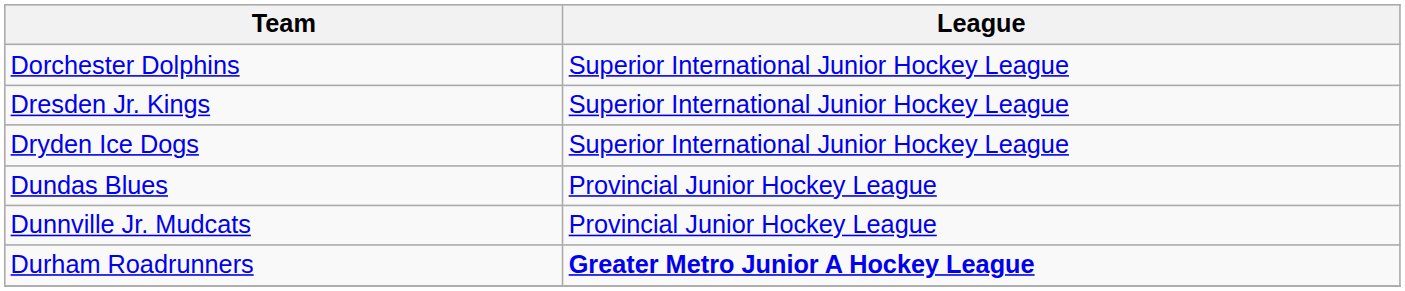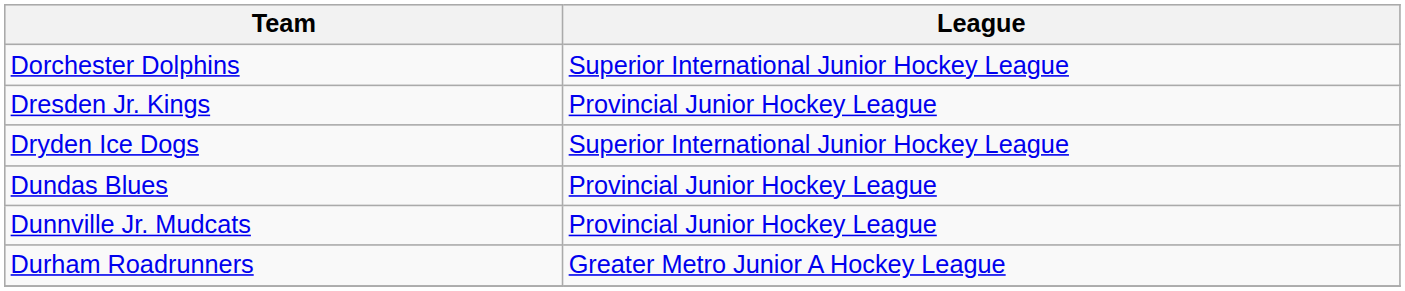Dresden Jr. Kings | League: Superior International Junior Hockey League -> Provincial Junior Hockey League
Durham Roadrunners | League: bold -> normal
